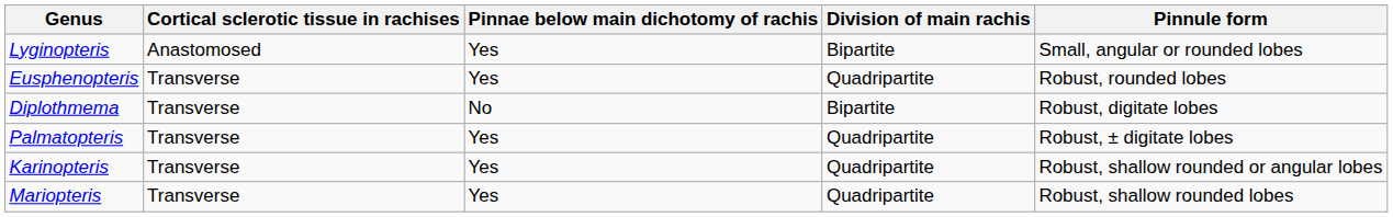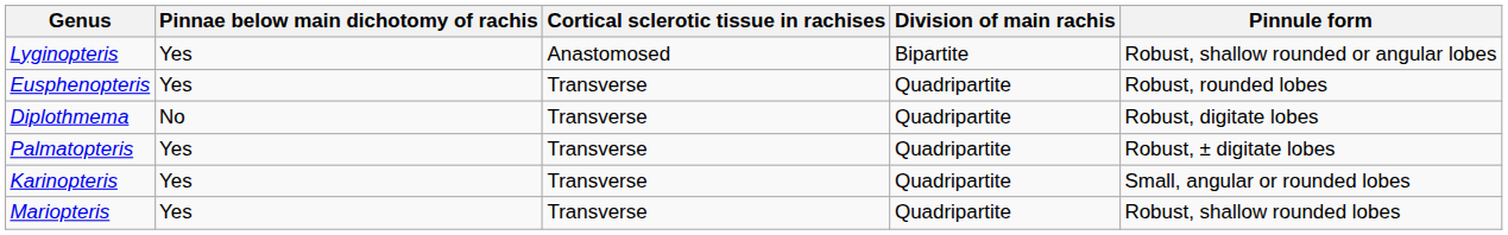columns swapped: Cortical sclerotic tissue in rachises <-> Pinnae below main dichotomy of rachis
Lyginopteris | Pinnule form: Small, angular or rounded lobes -> Robust, shallow rounded or angular lobes
Diplothmema | Division of main rachis: Bipartite -> Quadripartite
Karinopteris | Pinnule form: Robust, shallow rounded or angular lobes -> Small, angular or rounded lobes
